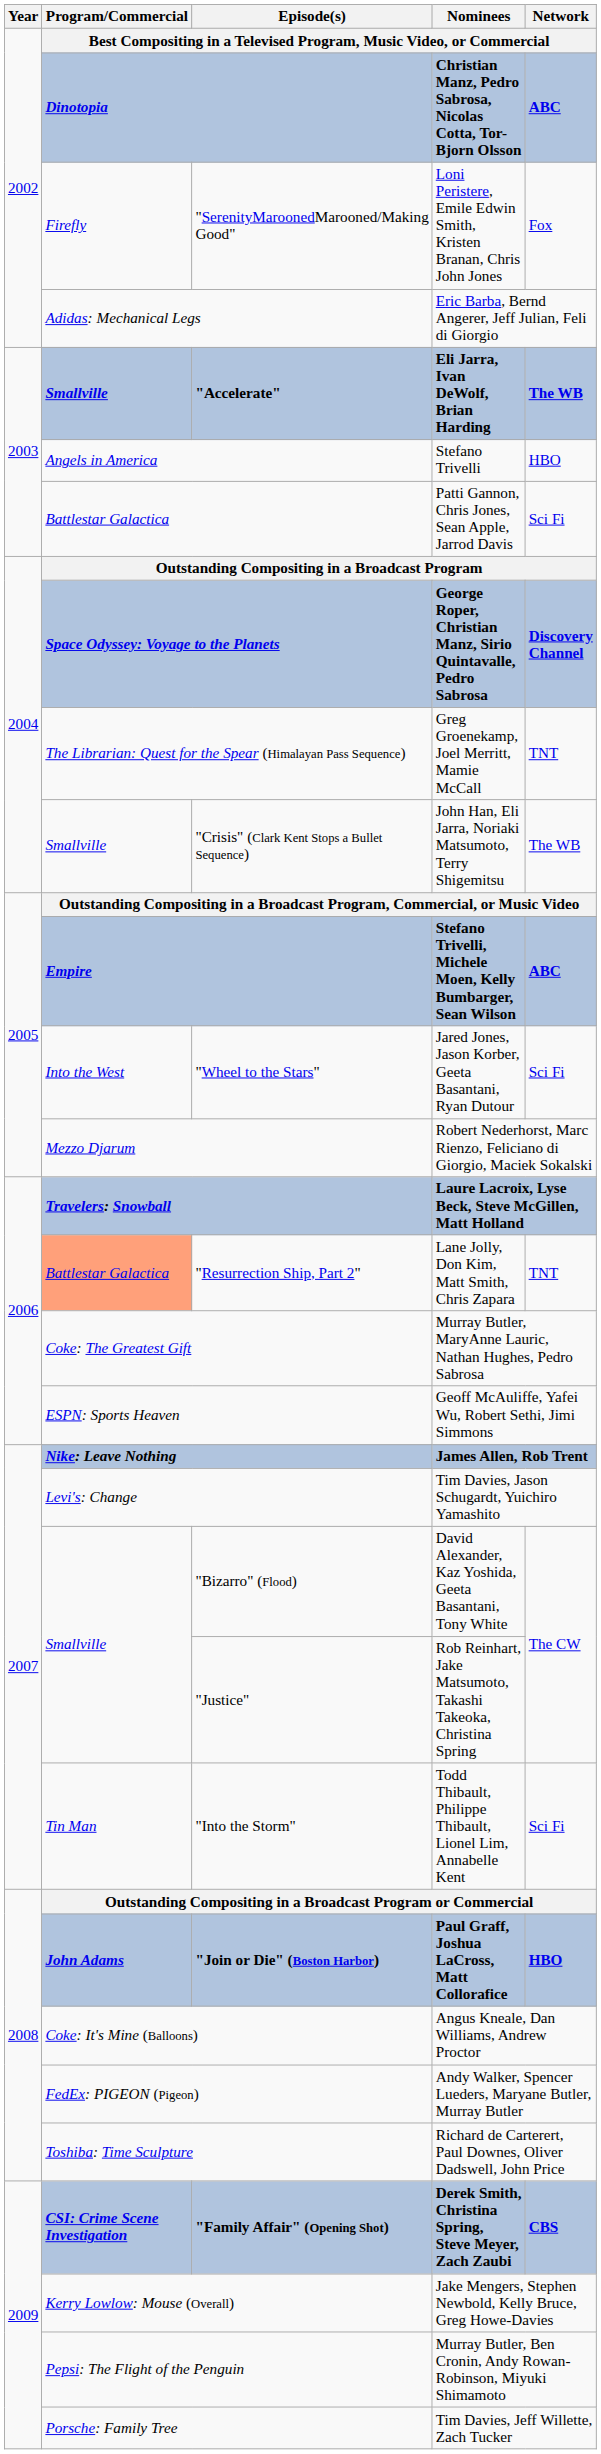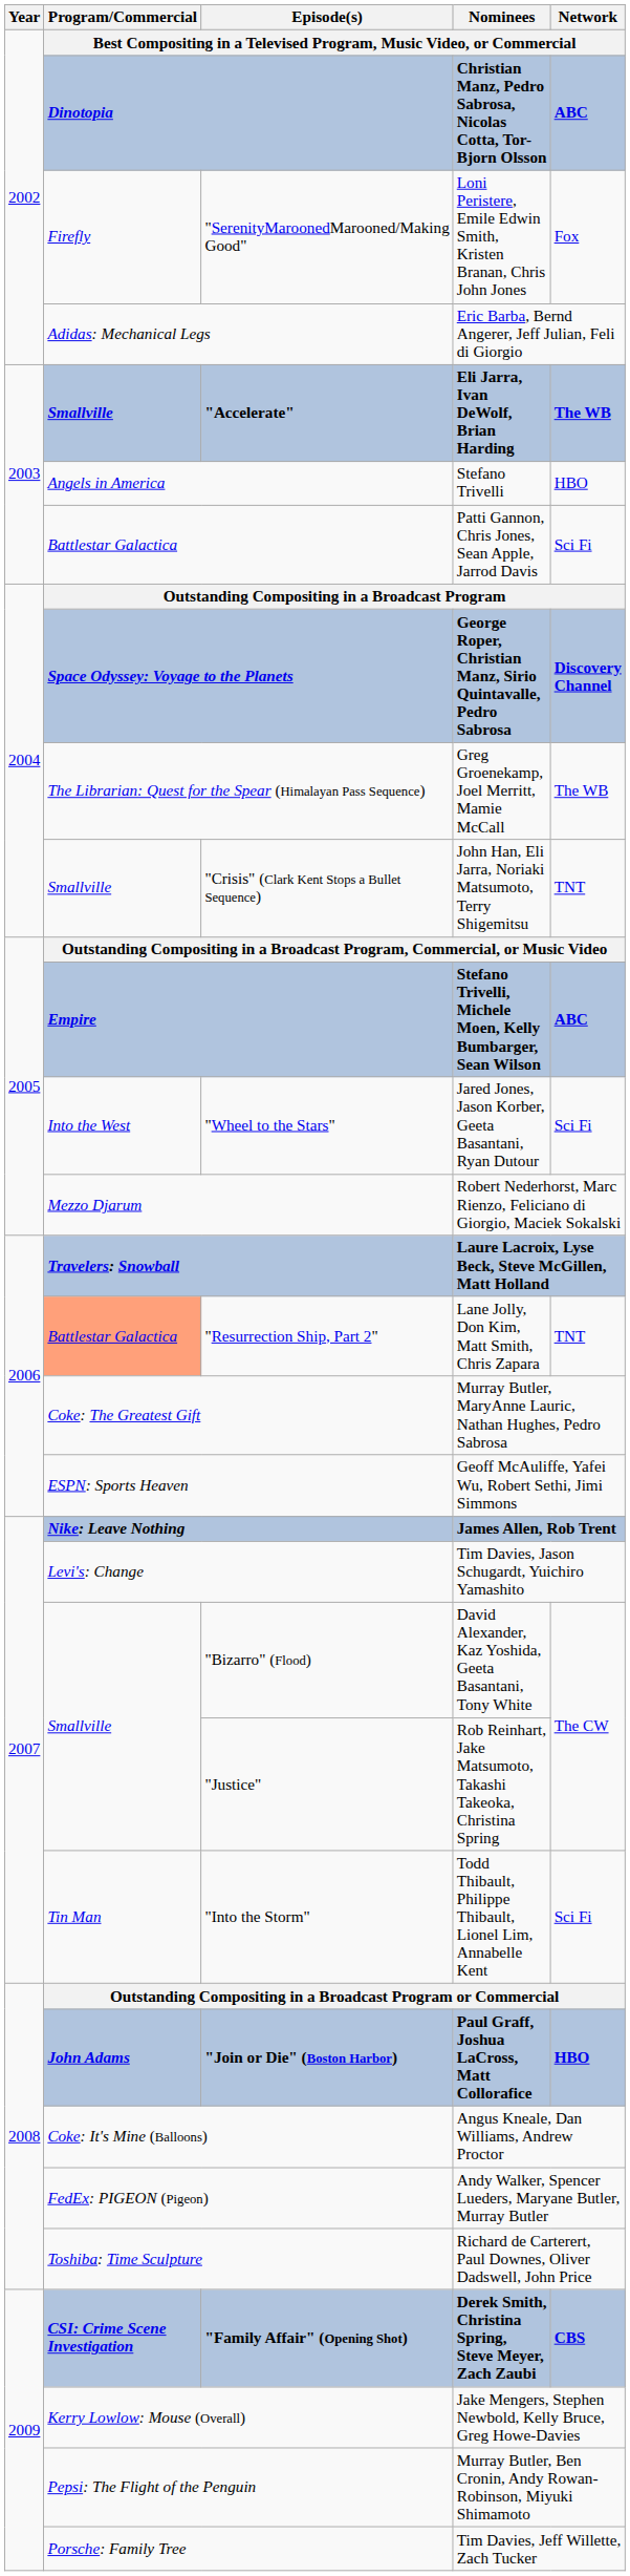The Librarian: Quest for the Spear (Himalayan Pass Sequence) | Network: TNT -> The WB
"Crisis" (Clark Kent Stops a Bullet Sequence) | Network: The WB -> TNT
